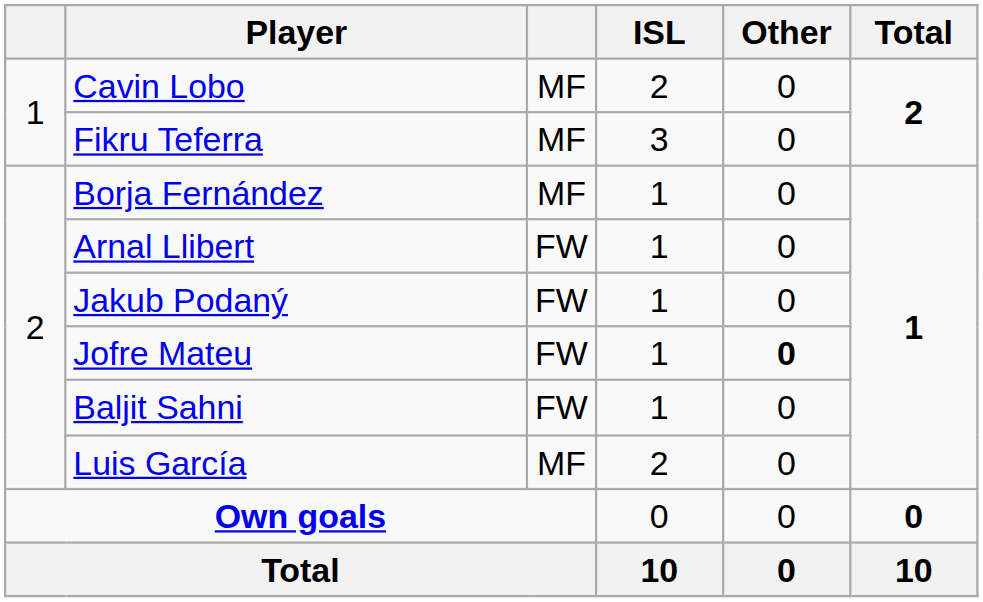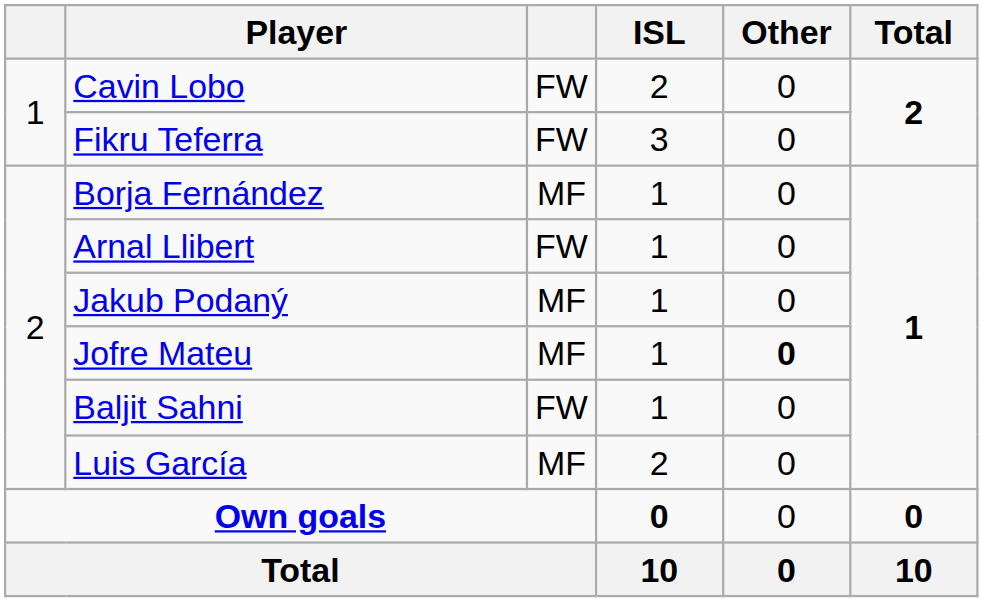Cavin Lobo | column 3: MF -> FW
Fikru Teferra | column 3: MF -> FW
Jakub Podaný | column 3: FW -> MF
Jofre Mateu | column 3: FW -> MF
Own goals | ISL: normal -> bold
